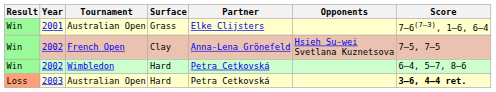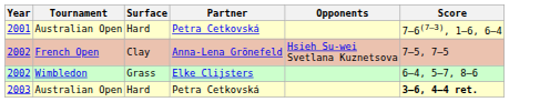- column: Result | Win | Win | Win | Loss
2001 | Surface: Grass -> Hard
2001 | Partner: Elke Clijsters -> Petra Cetkovská
2002 / Wimbledon | Surface: Hard -> Grass
2002 / Wimbledon | Partner: Petra Cetkovská -> Elke Clijsters
